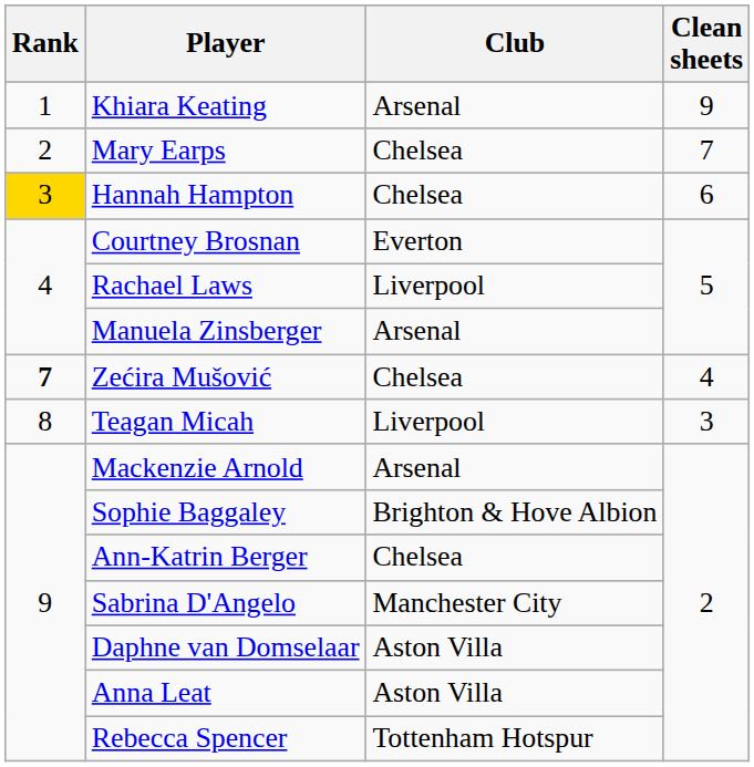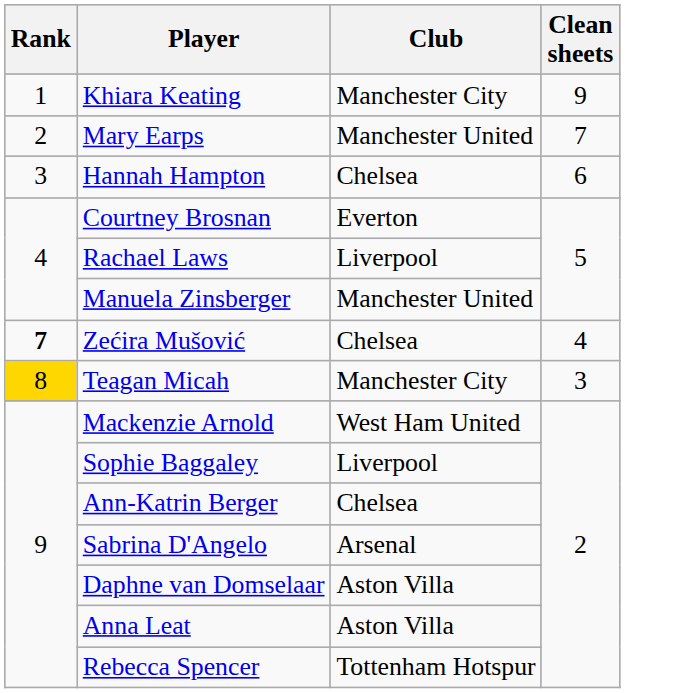Khiara Keating | Club: Arsenal -> Manchester City
Mary Earps | Club: Chelsea -> Manchester United
Hannah Hampton | Rank: gold background -> no background
Manuela Zinsberger | Club: Arsenal -> Manchester United
Teagan Micah | Rank: no background -> gold background
Teagan Micah | Club: Liverpool -> Manchester City
Mackenzie Arnold | Club: Arsenal -> West Ham United
Sophie Baggaley | Club: Brighton & Hove Albion -> Liverpool
Sabrina D'Angelo | Club: Manchester City -> Arsenal
